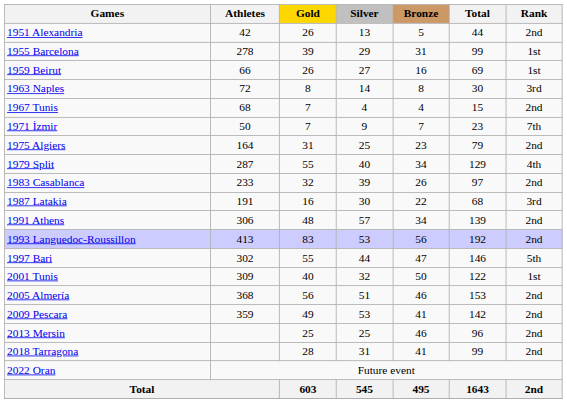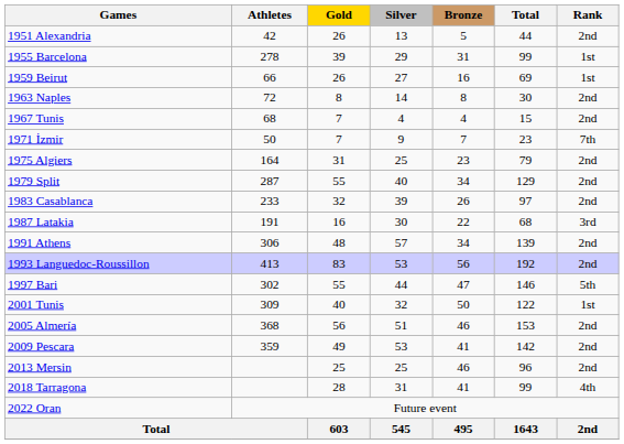1963 Naples | Rank: 3rd -> 2nd
1979 Split | Rank: 4th -> 2nd
2018 Tarragona | Rank: 2nd -> 4th
